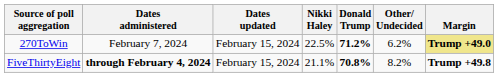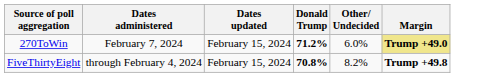- column: Nikki Haley | 22.5% | 21.1%
270ToWin | Other/ Undecided: 6.2% -> 6.0%
FiveThirtyEight | Dates administered: bold -> normal
